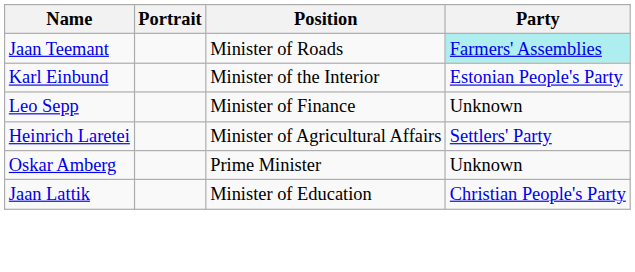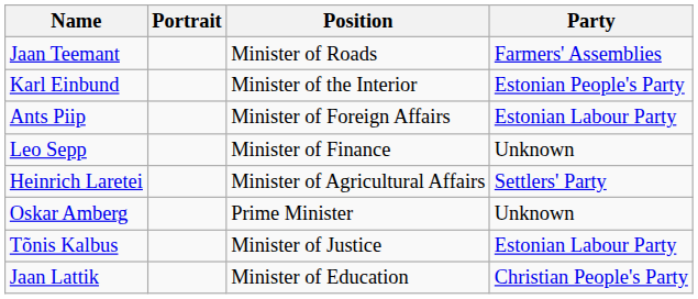Jaan Teemant | Party: paleturquoise background -> no background
+ row: Ants Piip | Minister of Foreign Affairs | Estonian Labour Party
+ row: Tõnis Kalbus | Minister of Justice | Estonian Labour Party
